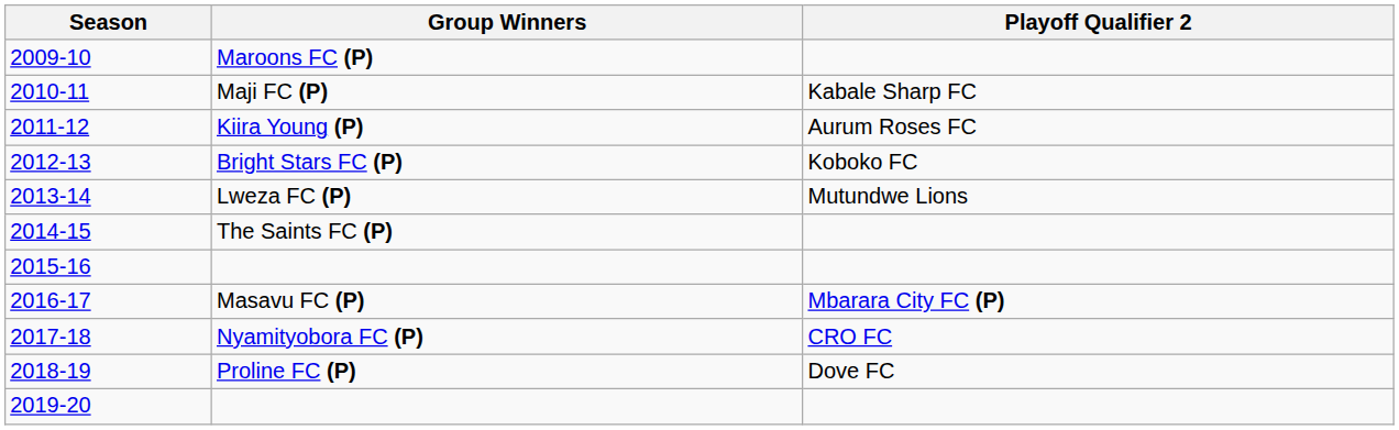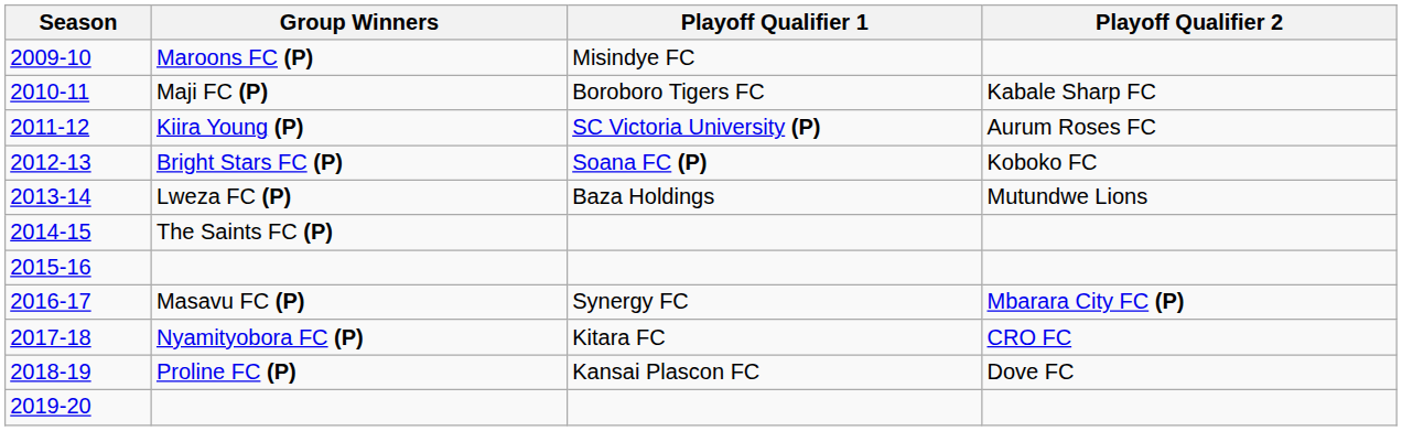+ column: Playoff Qualifier 1 | Misindye FC | Boroboro Tigers FC | SC Victoria University (P) | Soana FC (P) | Baza Holdings | Synergy FC | Kitara FC | Kansai Plascon FC
